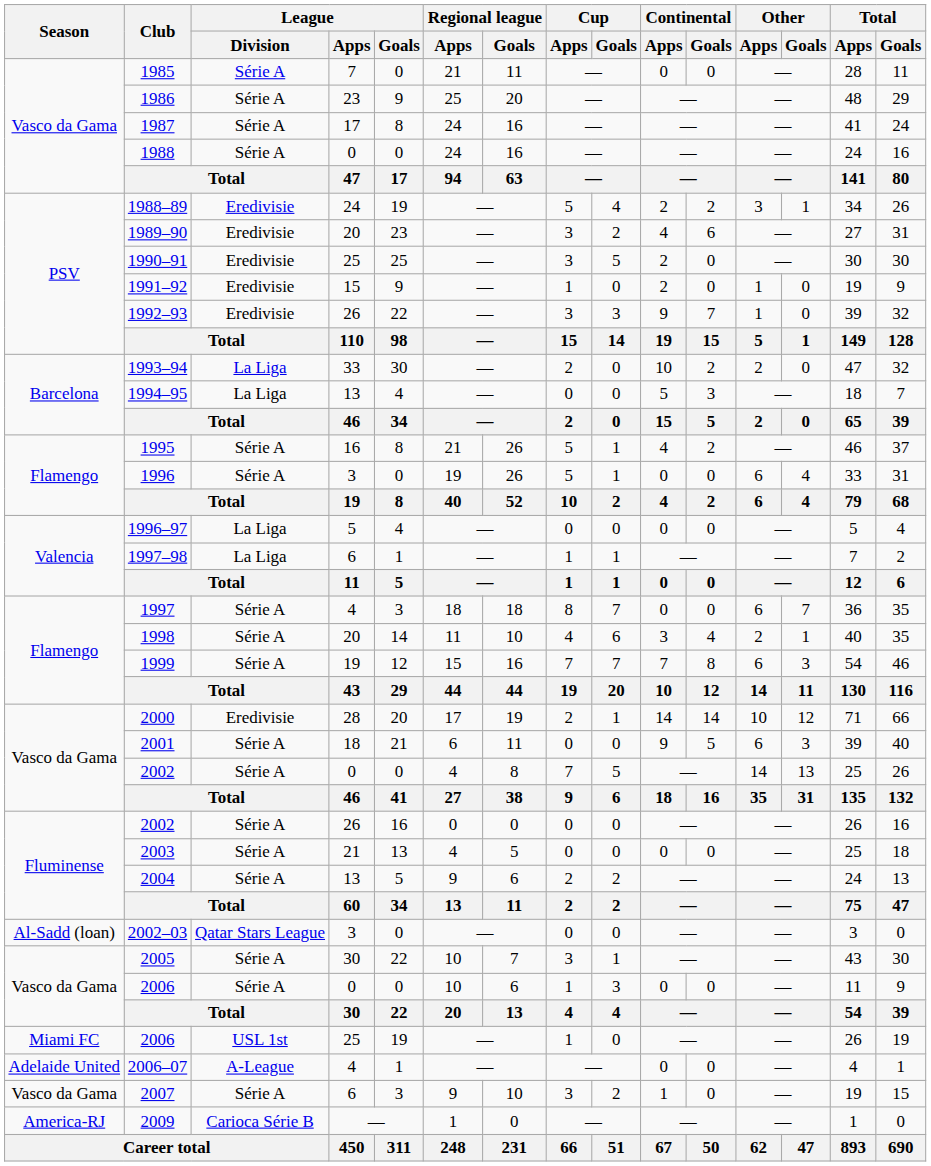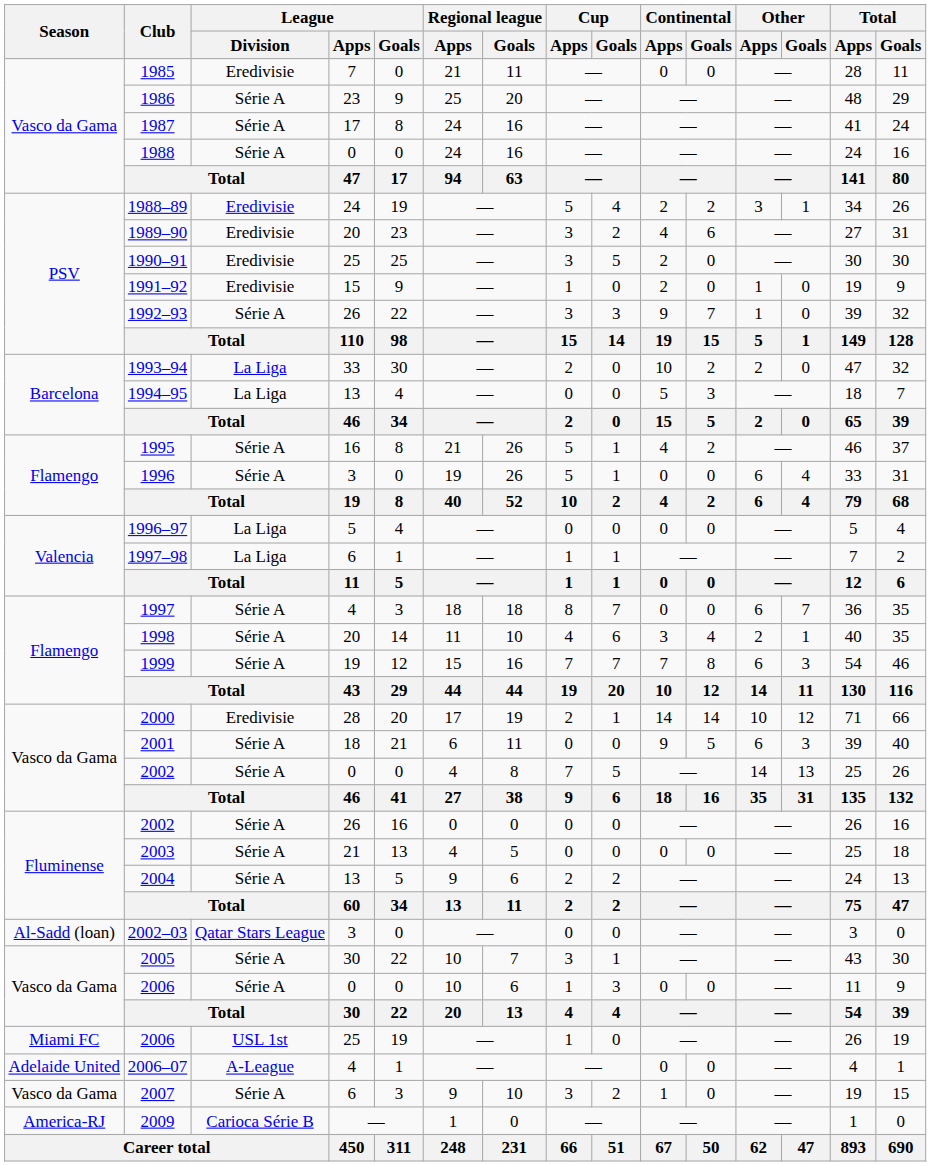1985 | League / Division: Série A -> Eredivisie
1992–93 | League / Division: Eredivisie -> Série A
